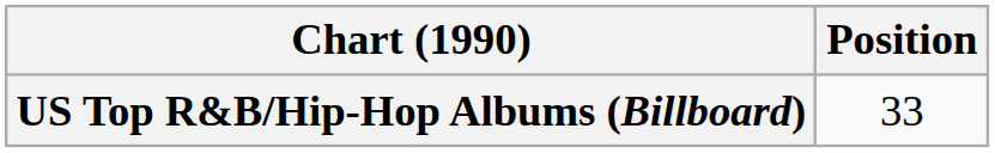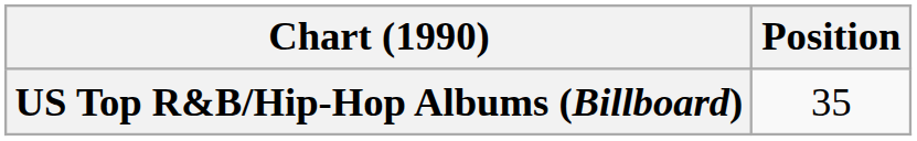US Top R&B/Hip-Hop Albums (Billboard) | Position: 33 -> 35
